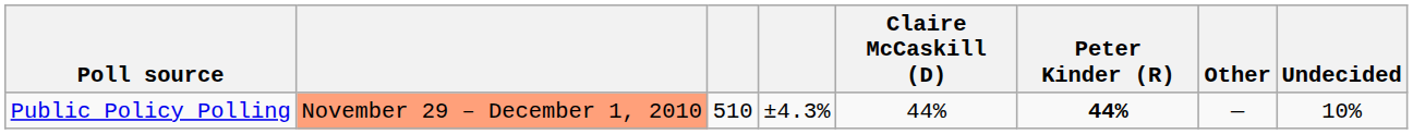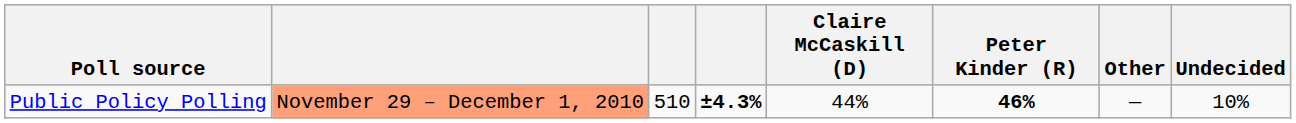Public Policy Polling | column 4: normal -> bold
Public Policy Polling | Peter Kinder (R): 44% -> 46%
